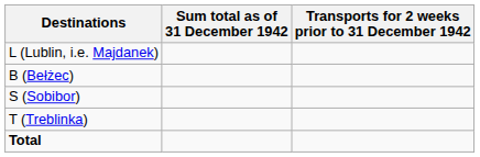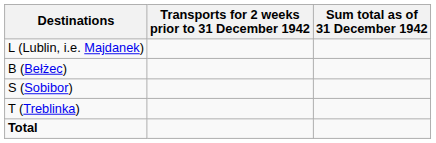columns swapped: Transports for 2 weeks prior to 31 December 1942 <-> Sum total as of 31 December 1942
